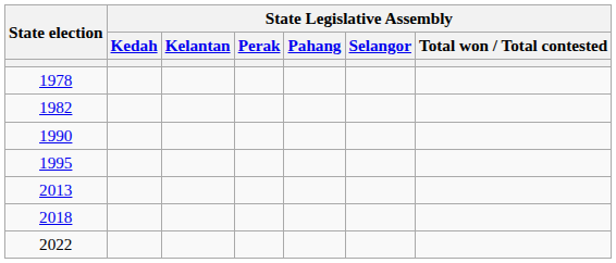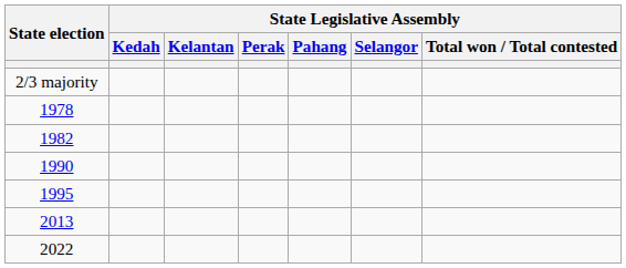+ row: 2/3 majority
- row: 2018
